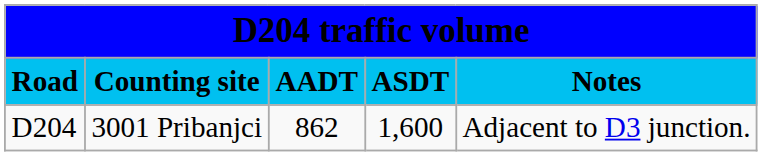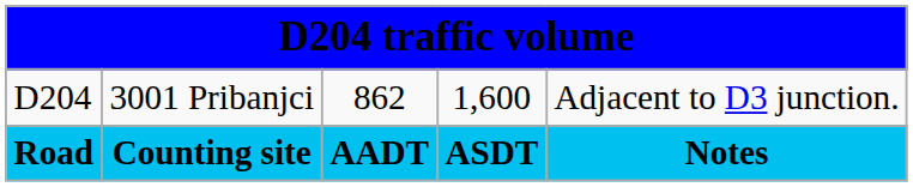rows swapped: Road <-> D204
